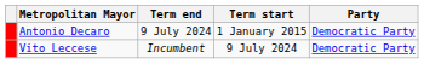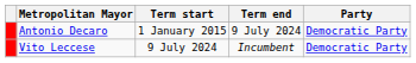columns swapped: Term start <-> Term end
